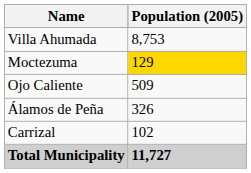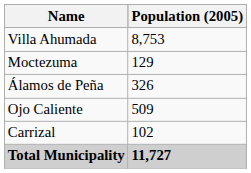Moctezuma | Population (2005): gold background -> no background
rows swapped: Ojo Caliente <-> Álamos de Peña
